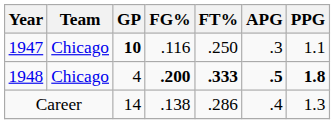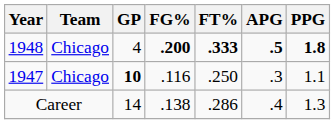rows swapped: 1947 <-> 1948
